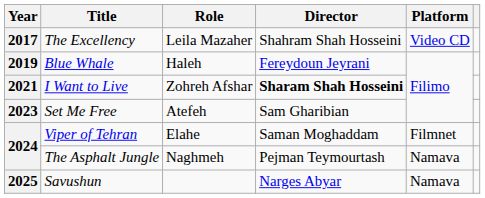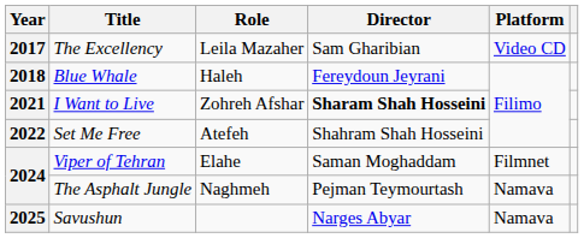The Excellency | Director: Shahram Shah Hosseini -> Sam Gharibian
Blue Whale | Year: 2019 -> 2018
Set Me Free | Year: 2023 -> 2022
Set Me Free | Director: Sam Gharibian -> Shahram Shah Hosseini
